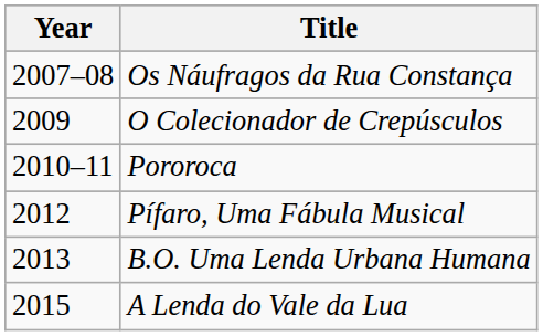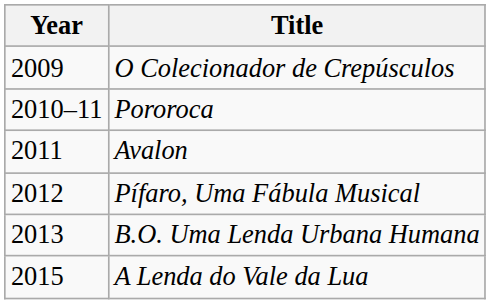- row: 2007–08 | Os Náufragos da Rua Constança
+ row: 2011 | Avalon
